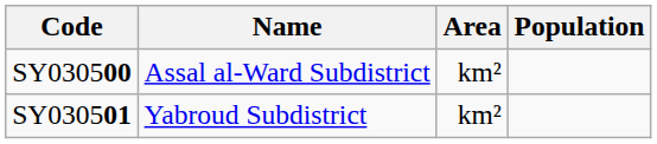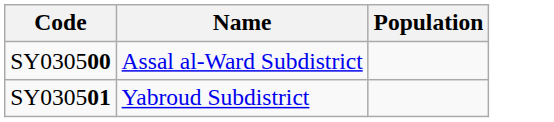- column: Area | km² | km²
